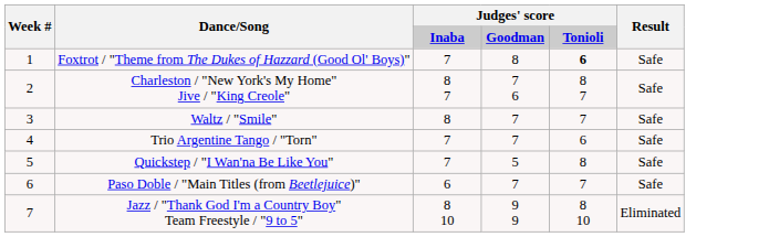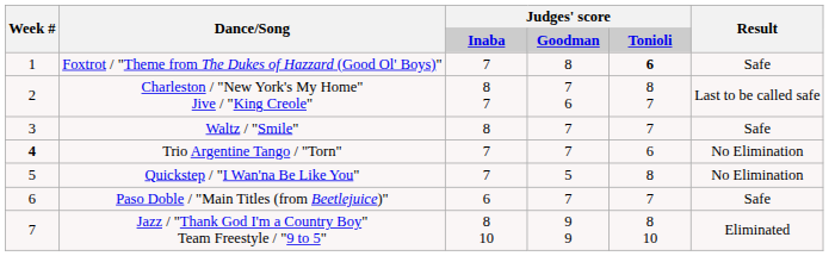Charleston / "New York's My Home" Jive / "King Creole" | Result: Safe -> Last to be called safe
Trio Argentine Tango / "Torn" | Week #: normal -> bold
Trio Argentine Tango / "Torn" | Result: Safe -> No Elimination
Quickstep / "I Wan'na Be Like You" | Result: Safe -> No Elimination
